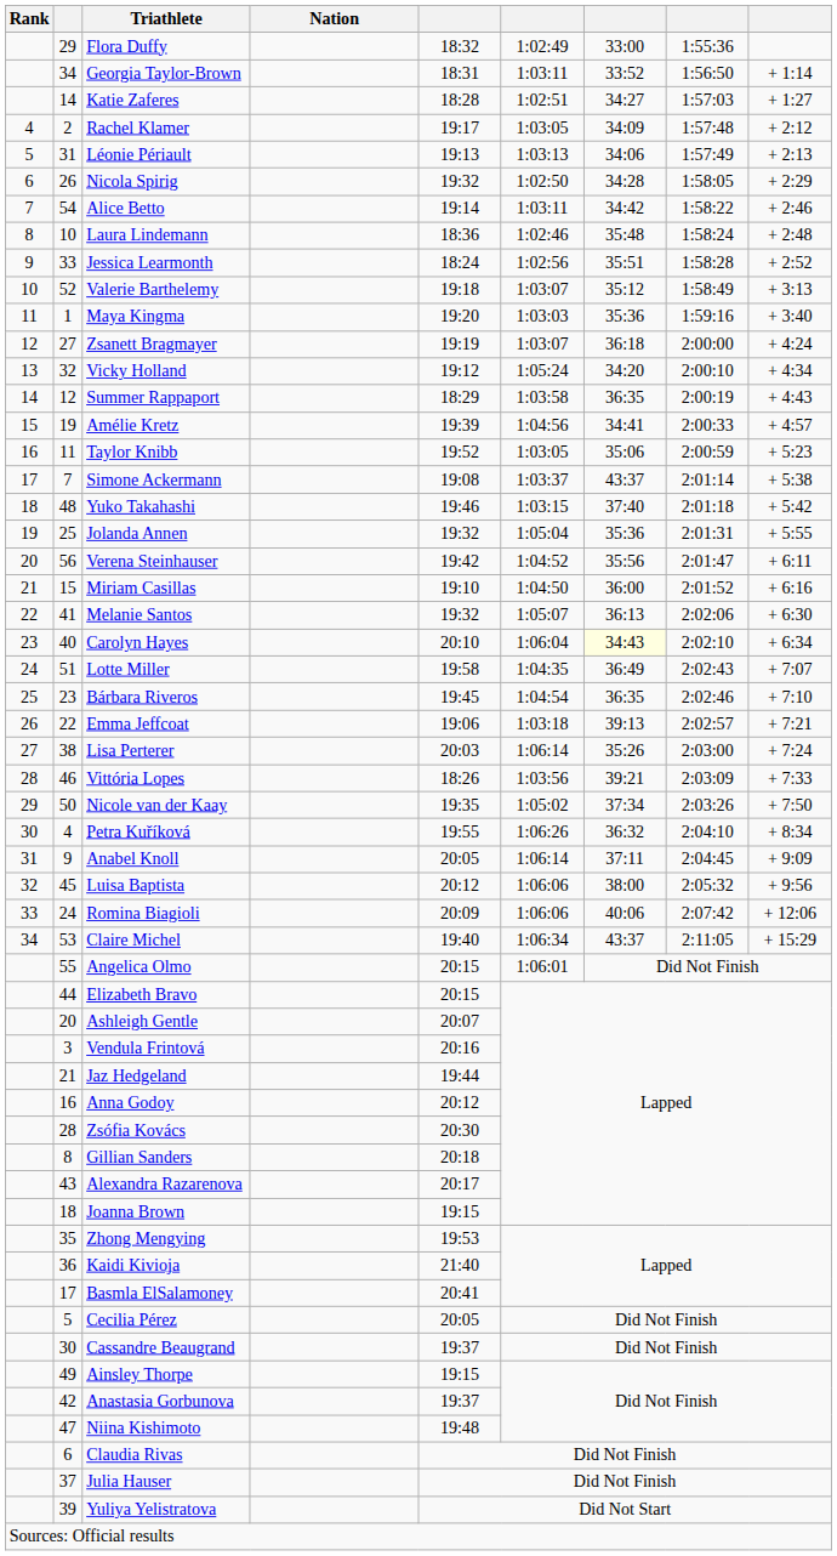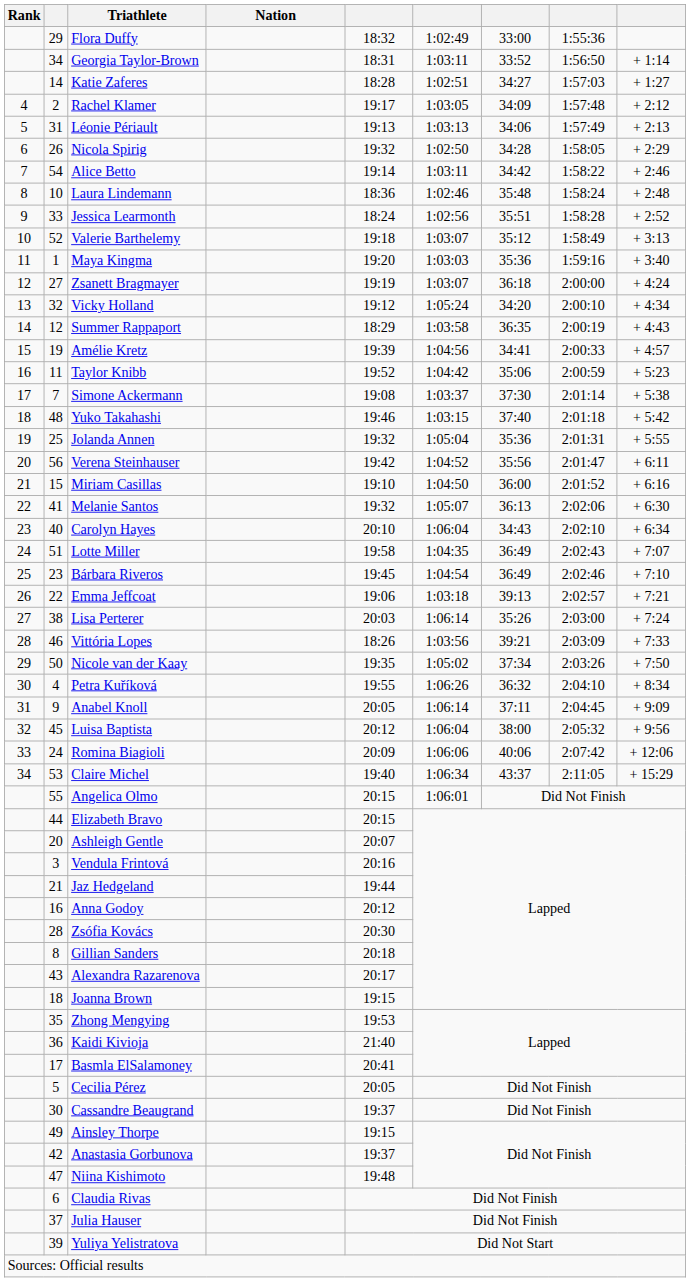Taylor Knibb | column 6: 1:03:05 -> 1:04:42
Simone Ackermann | column 7: 43:37 -> 37:30
Carolyn Hayes | column 7: lightyellow background -> no background
Bárbara Riveros | column 7: 36:35 -> 36:49
Luisa Baptista | column 6: 1:06:06 -> 1:06:04
